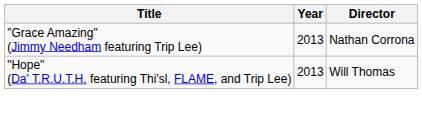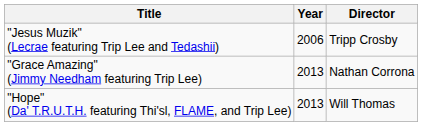+ row: "Jesus Muzik" (Lecrae featuring Trip Lee and Tedashii) | 2006 | Tripp Crosby
